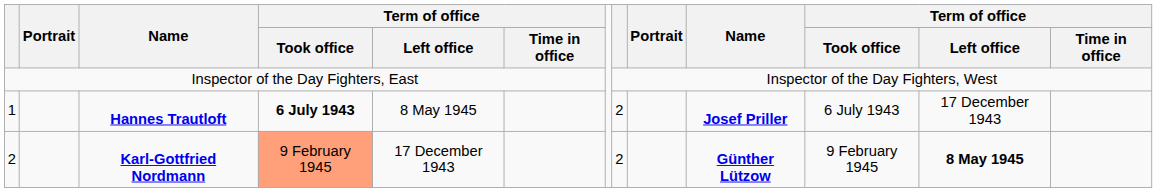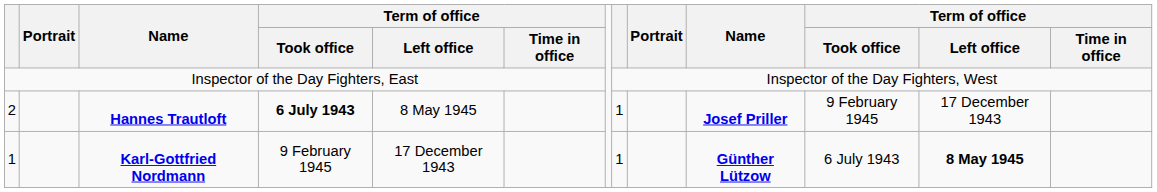Hannes Trautloft | column 1: 1 -> 2
Hannes Trautloft | column 8: 2 -> 1
Hannes Trautloft | column 11: 6 July 1943 -> 9 February 1945
Karl-Gottfried Nordmann | column 1: 2 -> 1
Karl-Gottfried Nordmann | column 4: lightsalmon background -> no background
Karl-Gottfried Nordmann | column 8: 2 -> 1
Karl-Gottfried Nordmann | column 11: 9 February 1945 -> 6 July 1943
